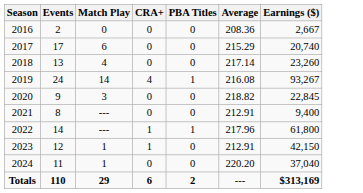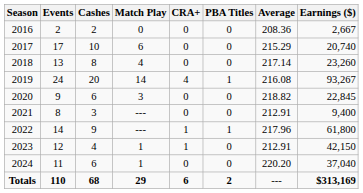+ column: Cashes | 2 | 10 | 8 | 20 | 6 | 3 | 9 | 4 | 6 | 68
